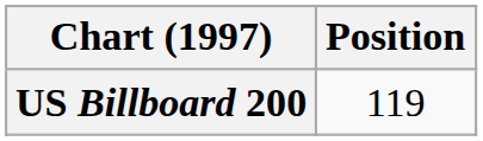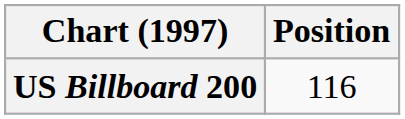US Billboard 200 | Position: 119 -> 116
